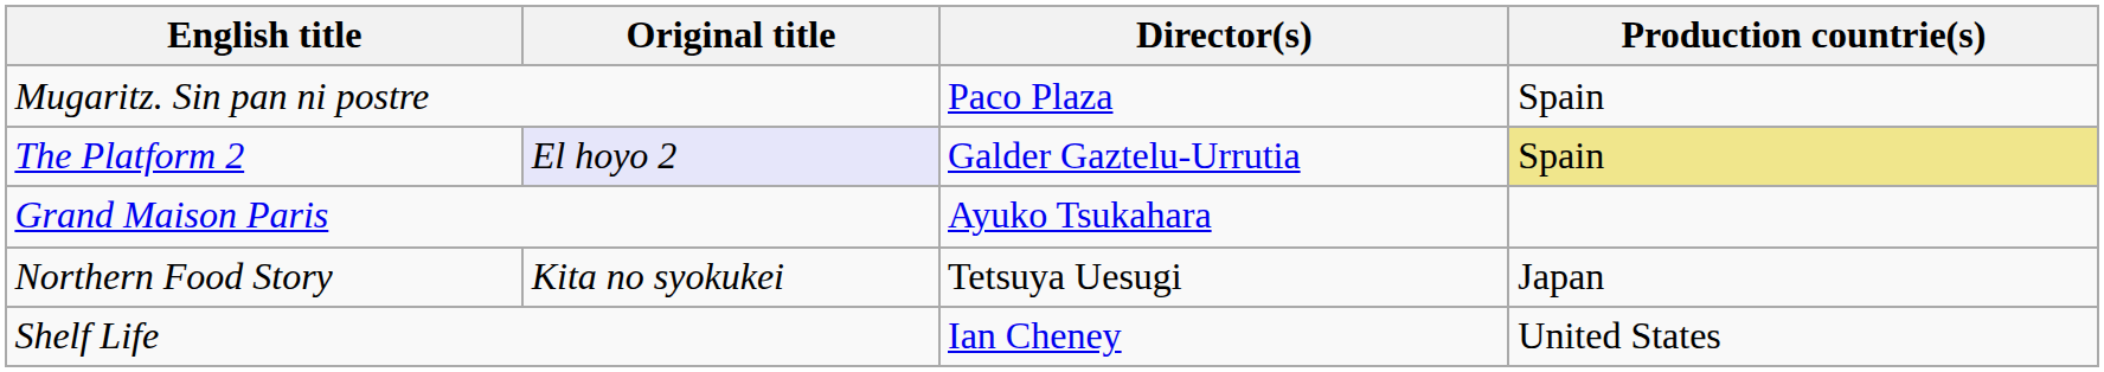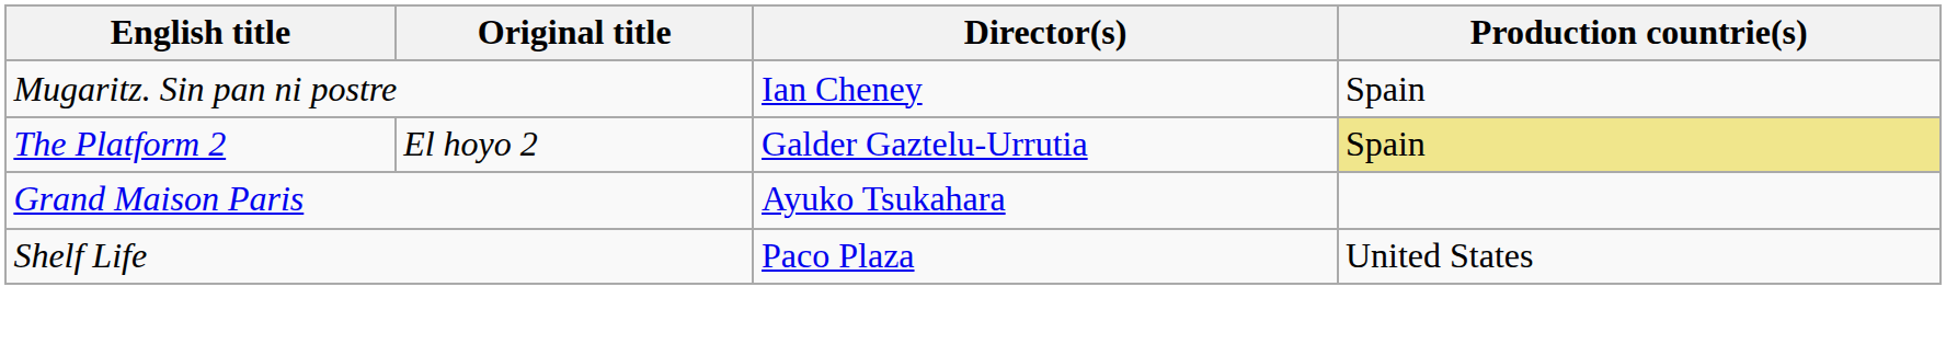Mugaritz. Sin pan ni postre | Director(s): Paco Plaza -> Ian Cheney
The Platform 2 | Original title: lavender background -> no background
- row: Northern Food Story | Kita no syokukei | Tetsuya Uesugi | Japan
Shelf Life | Director(s): Ian Cheney -> Paco Plaza
